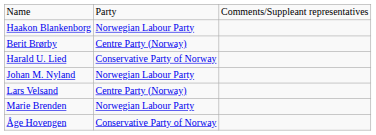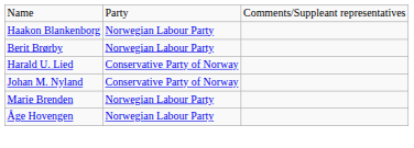Berit Brørby | column 2: Centre Party (Norway) -> Norwegian Labour Party
Johan M. Nyland | column 2: Norwegian Labour Party -> Conservative Party of Norway
- row: Lars Velsand | Centre Party (Norway)
Åge Hovengen | column 2: Conservative Party of Norway -> Norwegian Labour Party
